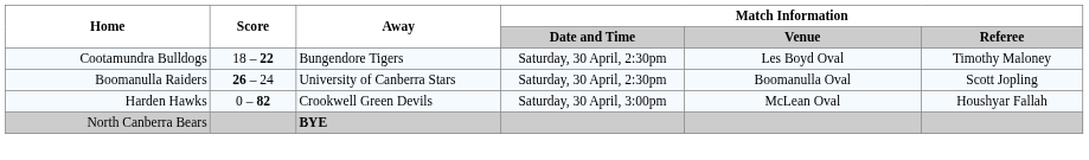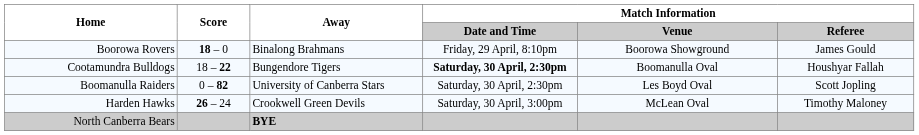+ row: Boorowa Rovers | 18 – 0 | Binalong Brahmans | Friday, 29 April, 8:10pm | Boorowa Showground | James Gould
Cootamundra Bulldogs | Match Information / Date and Time: normal -> bold
Cootamundra Bulldogs | Match Information / Venue: Les Boyd Oval -> Boomanulla Oval
Cootamundra Bulldogs | Match Information / Referee: Timothy Maloney -> Houshyar Fallah
Boomanulla Raiders | Score: 26 – 24 -> 0 – 82
Boomanulla Raiders | Match Information / Venue: Boomanulla Oval -> Les Boyd Oval
Harden Hawks | Score: 0 – 82 -> 26 – 24
Harden Hawks | Match Information / Referee: Houshyar Fallah -> Timothy Maloney
